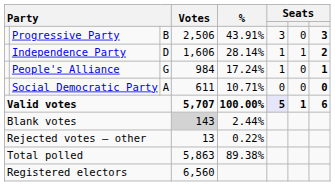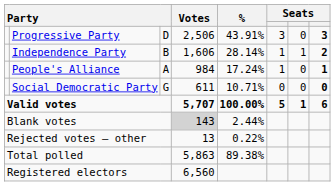Progressive Party | column 3: B -> D
Independence Party | column 3: D -> B
People's Alliance | column 3: G -> A
Social Democratic Party | column 3: A -> G
Valid votes | column 6: lavender background -> no background
